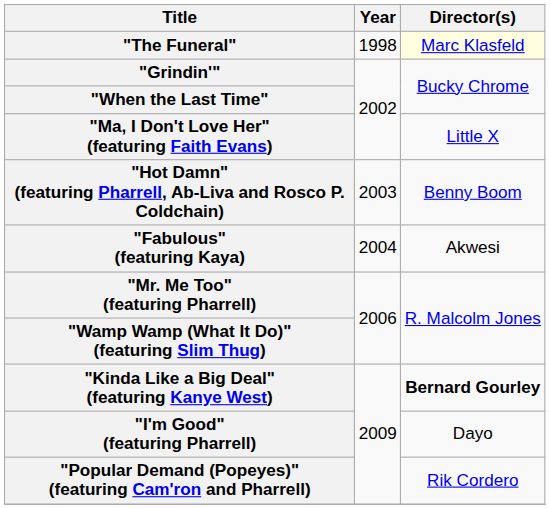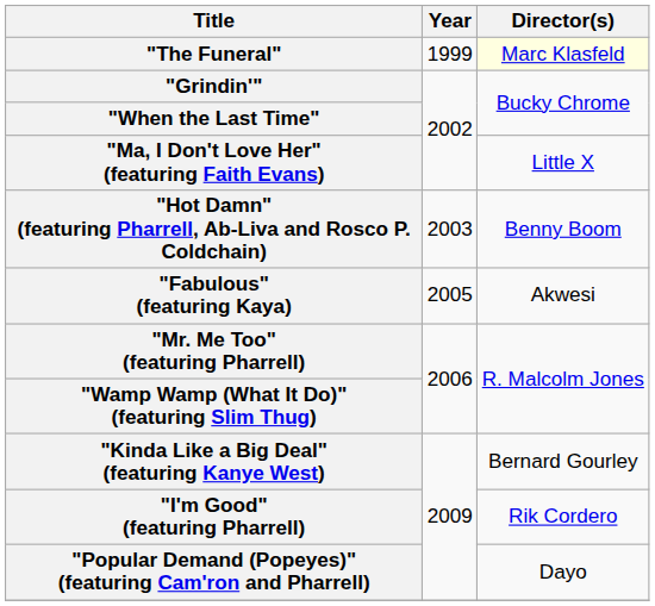"The Funeral" | Year: 1998 -> 1999
"Fabulous" (featuring Kaya) | Year: 2004 -> 2005
"Kinda Like a Big Deal" (featuring Kanye West) | Director(s): bold -> normal
"I'm Good" (featuring Pharrell) | Director(s): Dayo -> Rik Cordero
"Popular Demand (Popeyes)" (featuring Cam'ron and Pharrell) | Director(s): Rik Cordero -> Dayo
